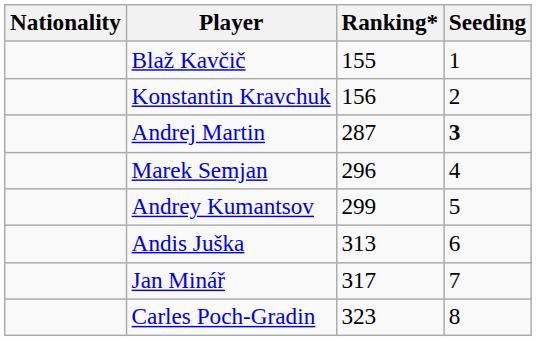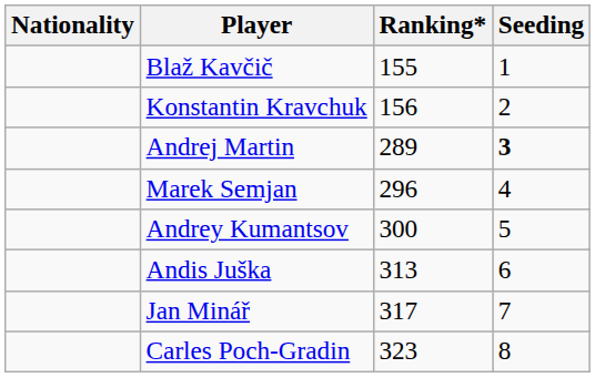Andrej Martin | Ranking*: 287 -> 289
Andrey Kumantsov | Ranking*: 299 -> 300
